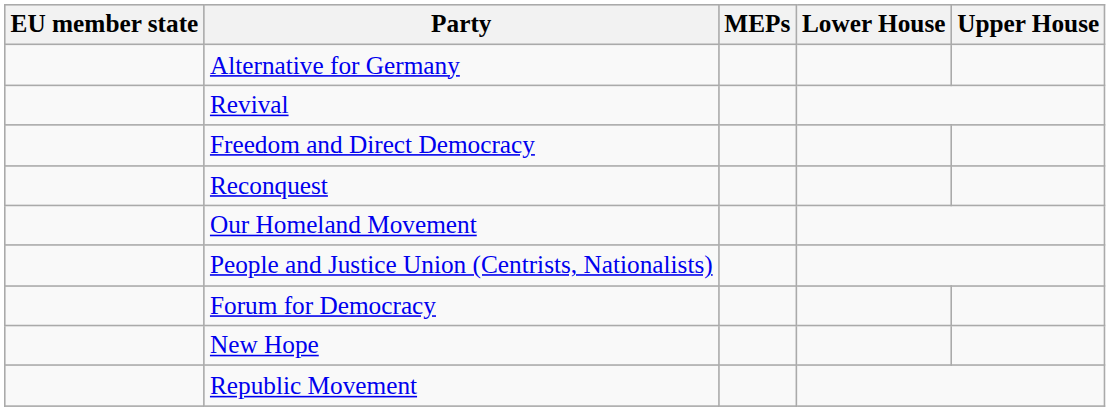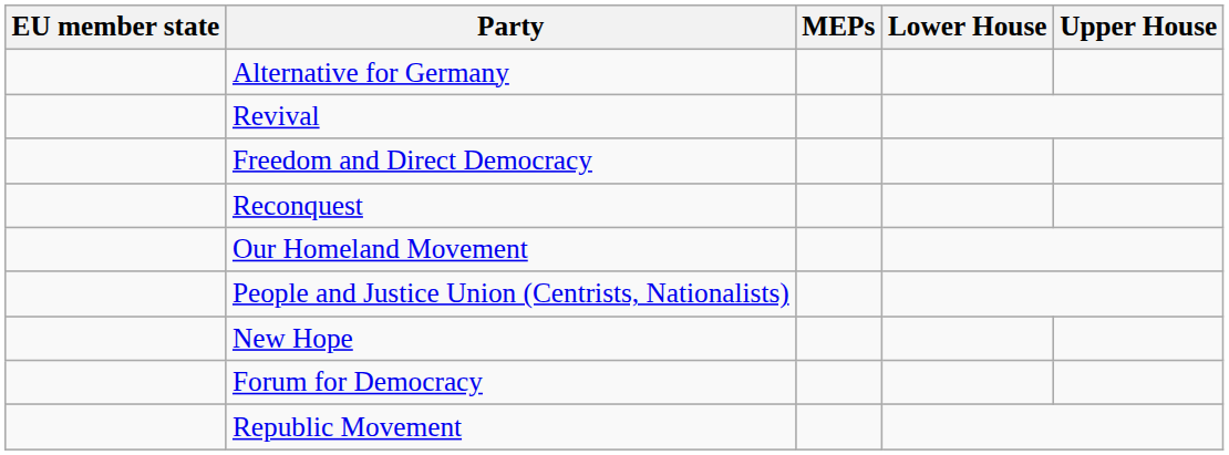rows swapped: Forum for Democracy <-> New Hope
